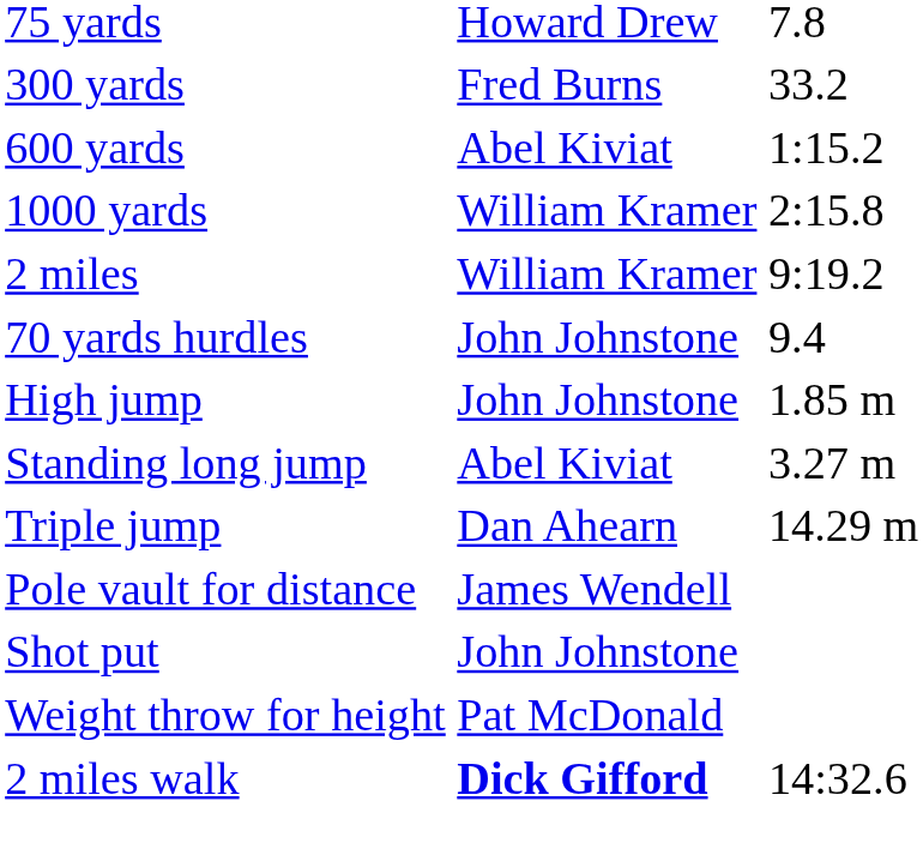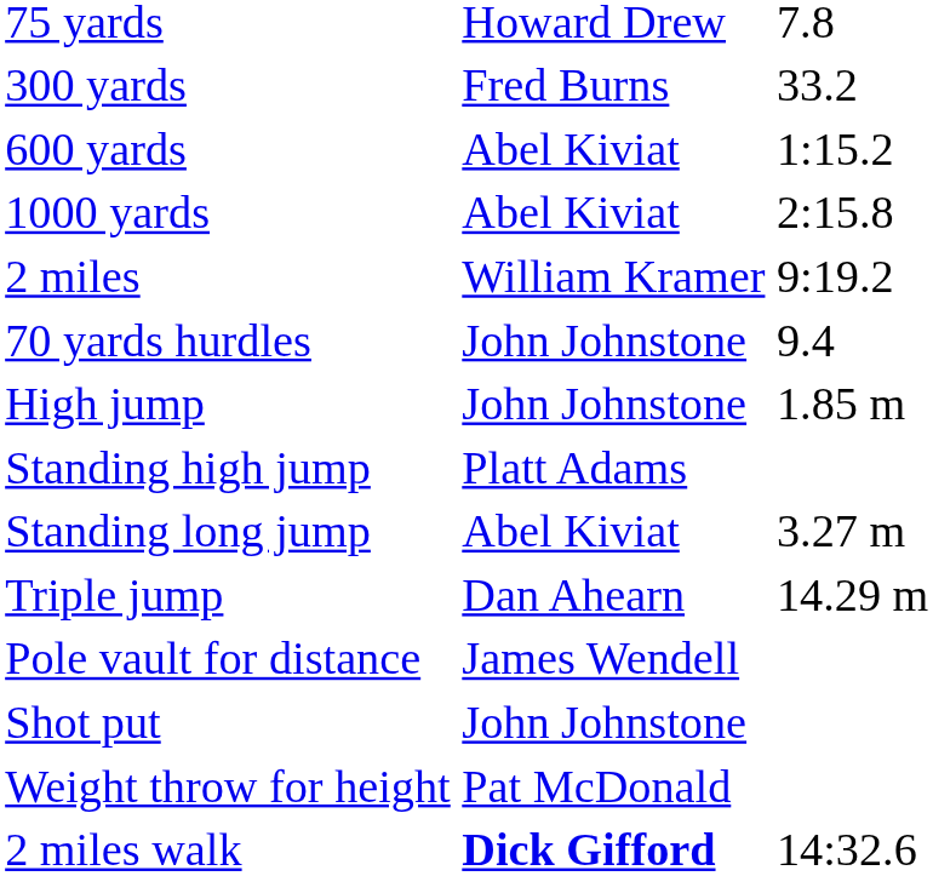1000 yards | column 2: William Kramer -> Abel Kiviat
+ row: Standing high jump | Platt Adams
